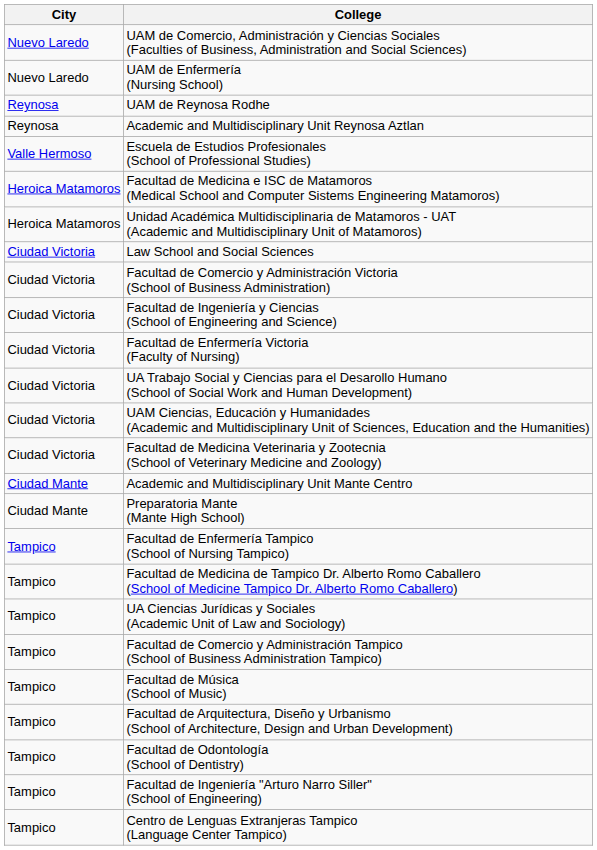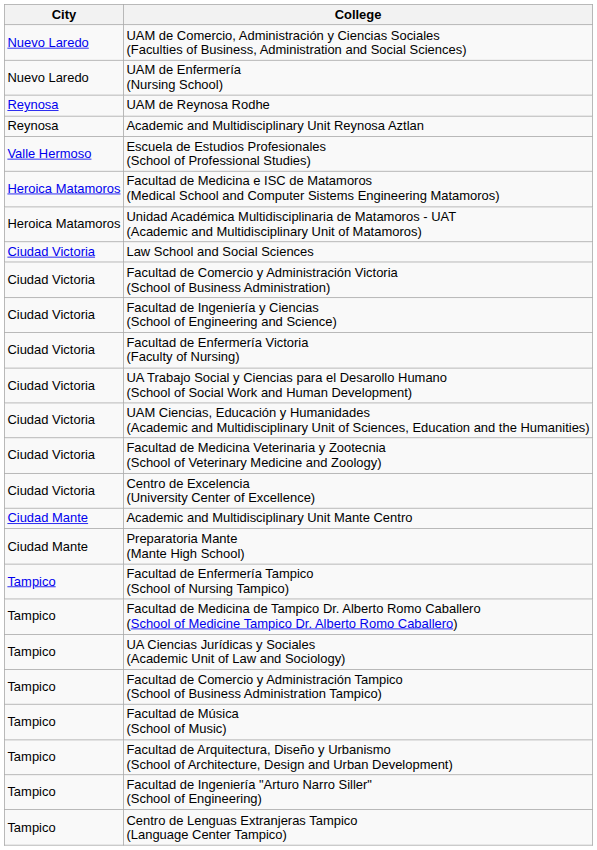+ row: Ciudad Victoria | Centro de Excelencia (University Center of Excellence)
- row: Tampico | Facultad de Odontología (School of Dentistry)
